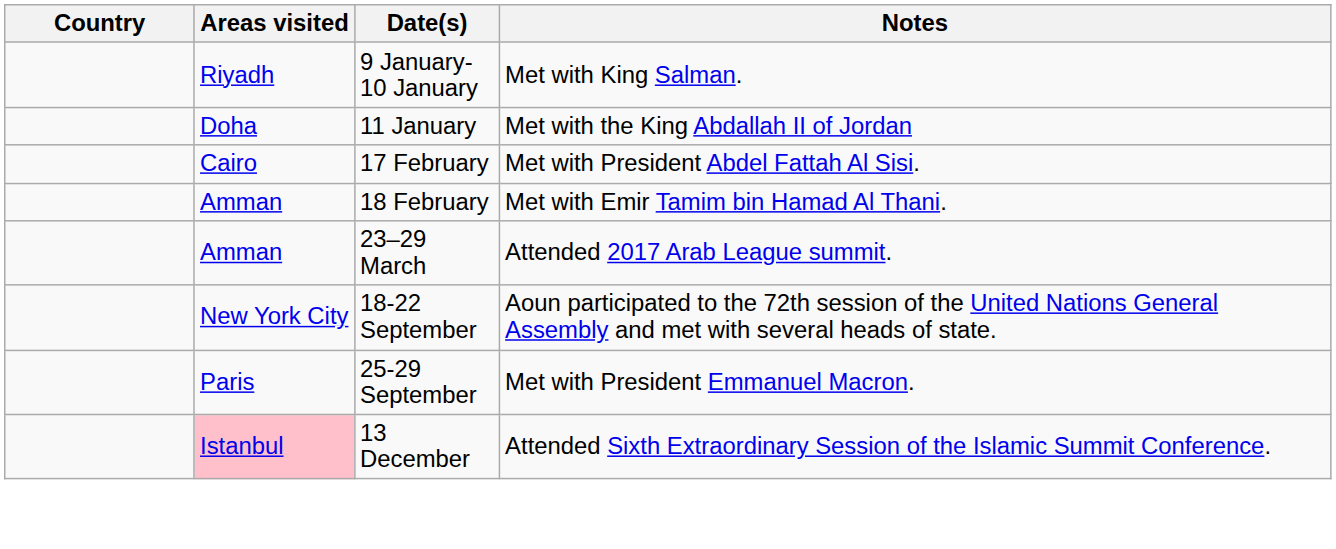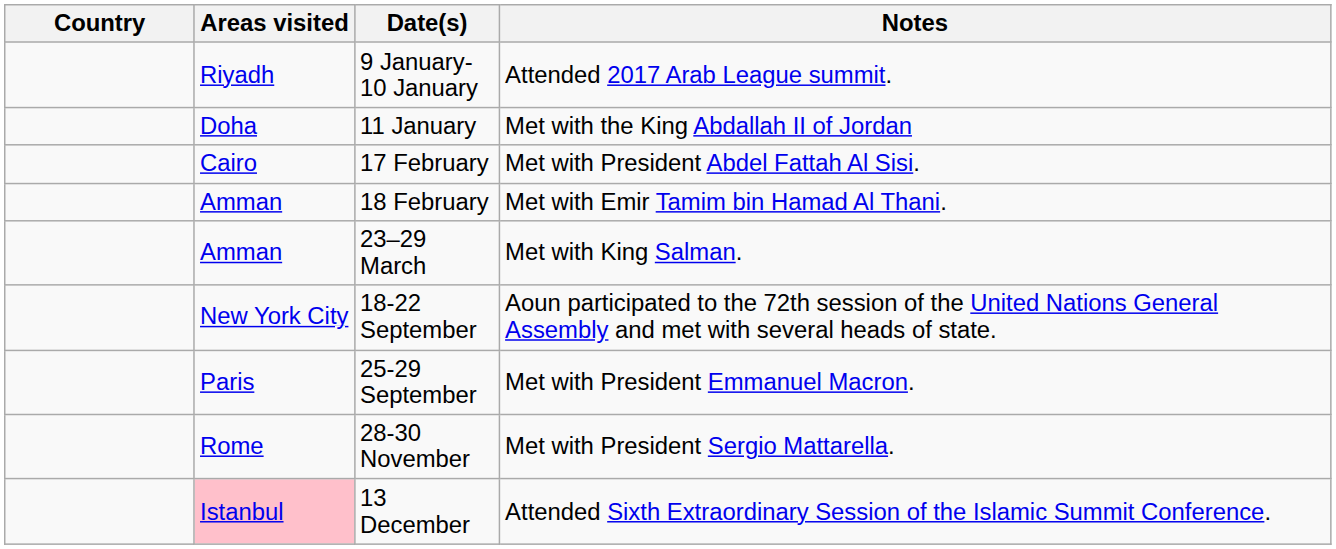9 January-10 January | Notes: Met with King Salman. -> Attended 2017 Arab League summit.
23–29 March | Notes: Attended 2017 Arab League summit. -> Met with King Salman.
+ row: Rome | 28-30 November | Met with President Sergio Mattarella.
